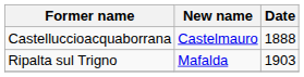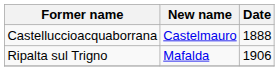Ripalta sul Trigno | Date: 1903 -> 1906
